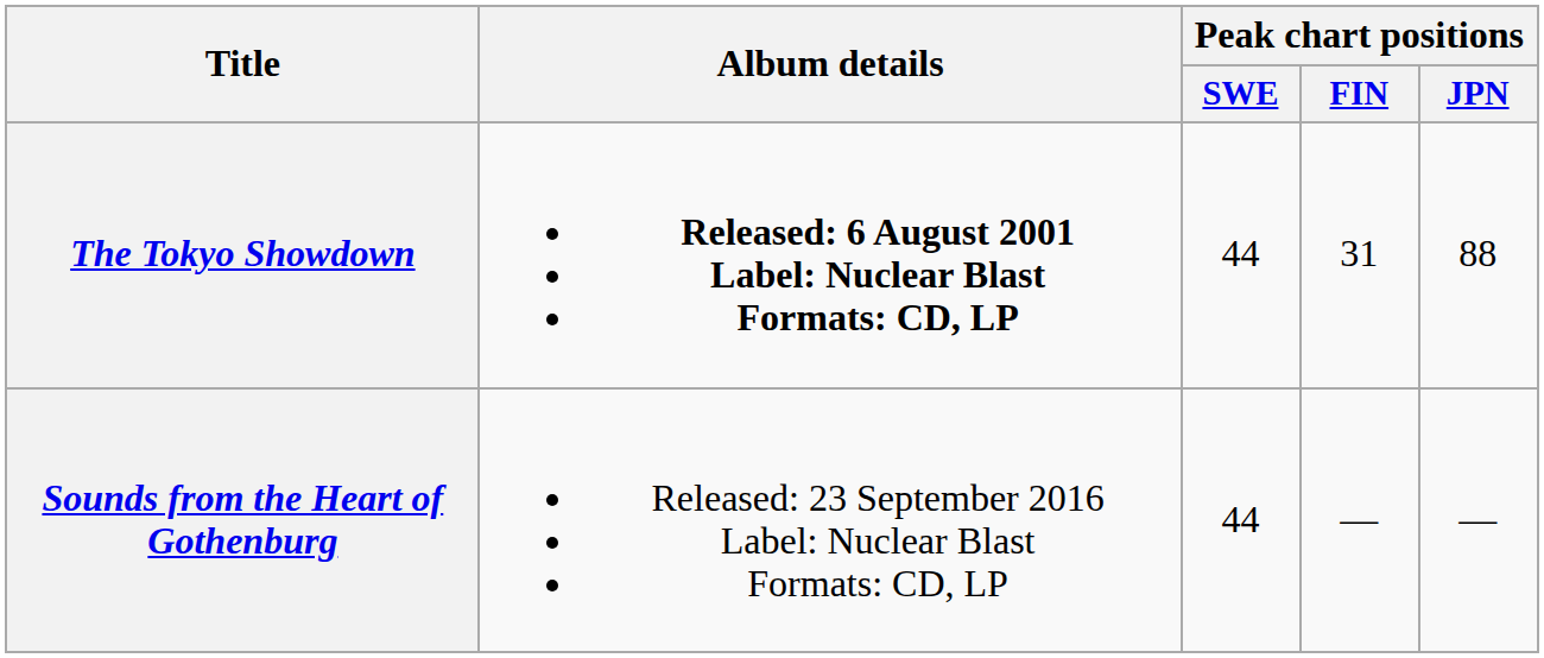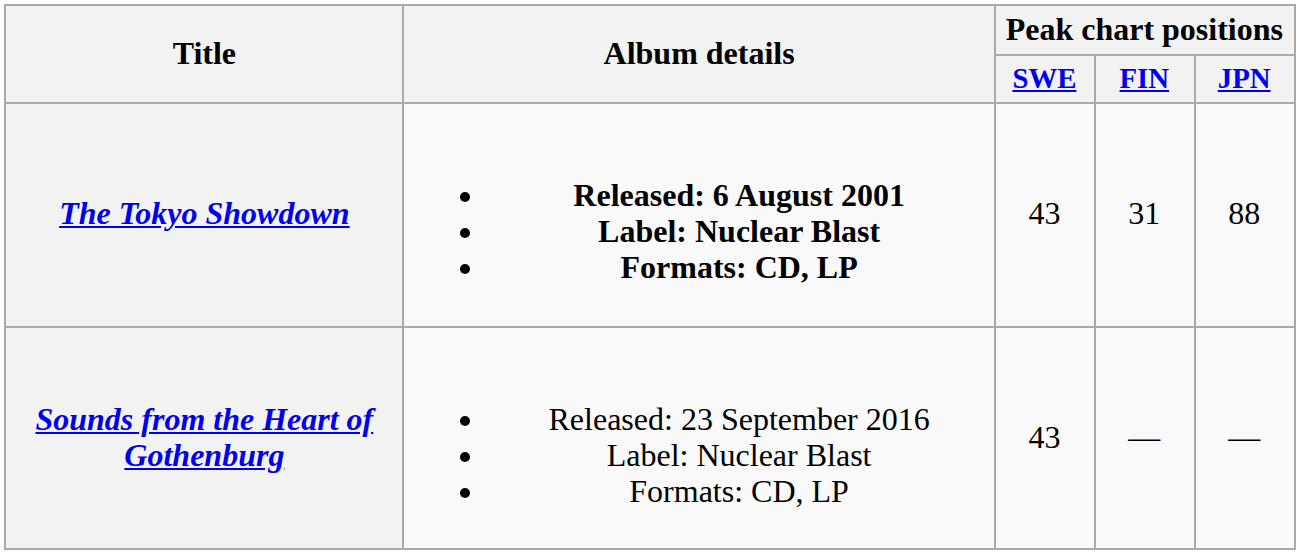The Tokyo Showdown | Peak chart positions / SWE: 44 -> 43
Sounds from the Heart of Gothenburg | Peak chart positions / SWE: 44 -> 43
